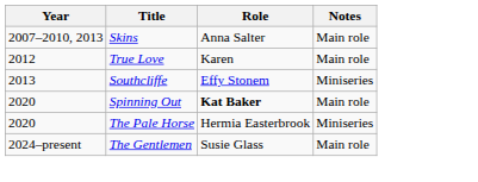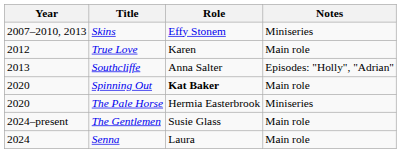Skins | Role: Anna Salter -> Effy Stonem
Skins | Notes: Main role -> Miniseries
Southcliffe | Role: Effy Stonem -> Anna Salter
Southcliffe | Notes: Miniseries -> Episodes: "Holly", "Adrian"
+ row: 2024 | Senna | Laura | Main role
